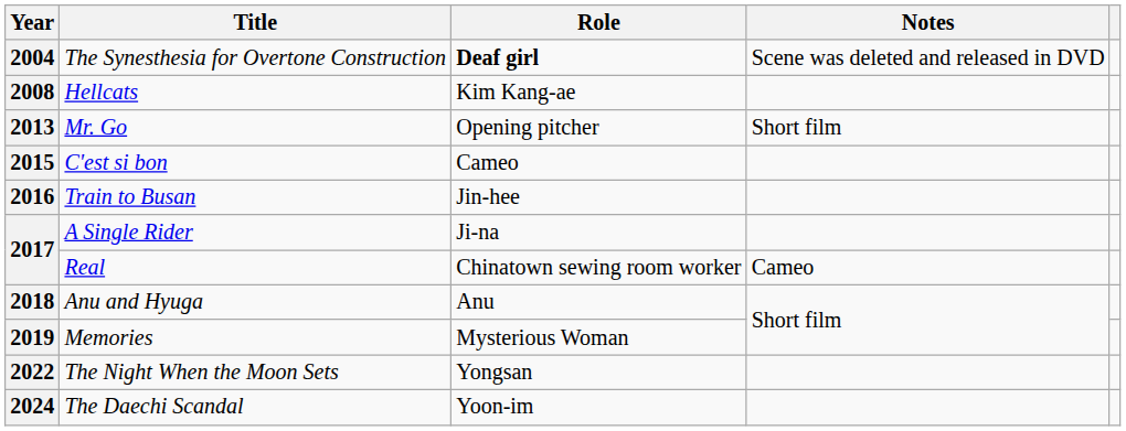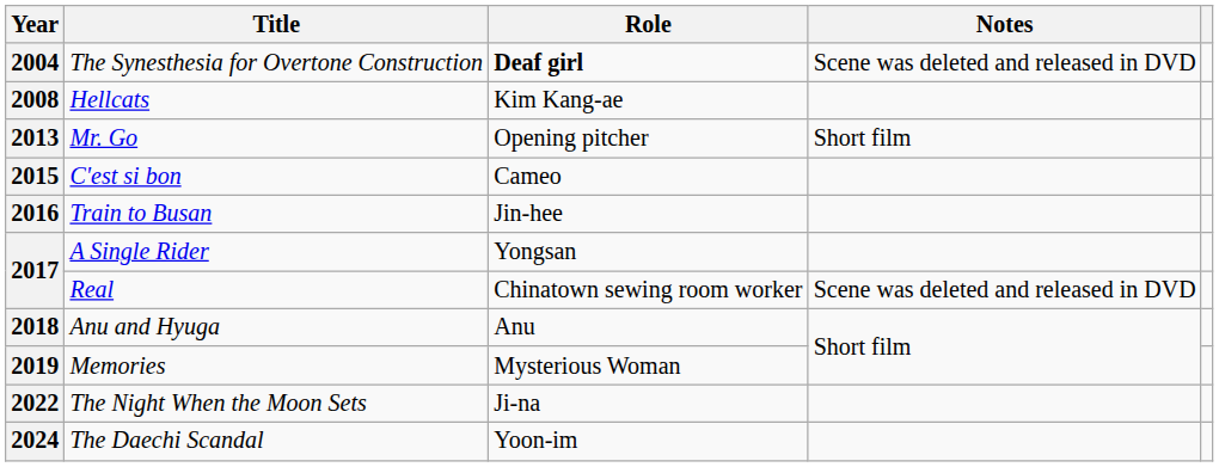2017 / A Single Rider | Role: Ji-na -> Yongsan
2017 / Real | Notes: Cameo -> Scene was deleted and released in DVD
2022 | Role: Yongsan -> Ji-na
